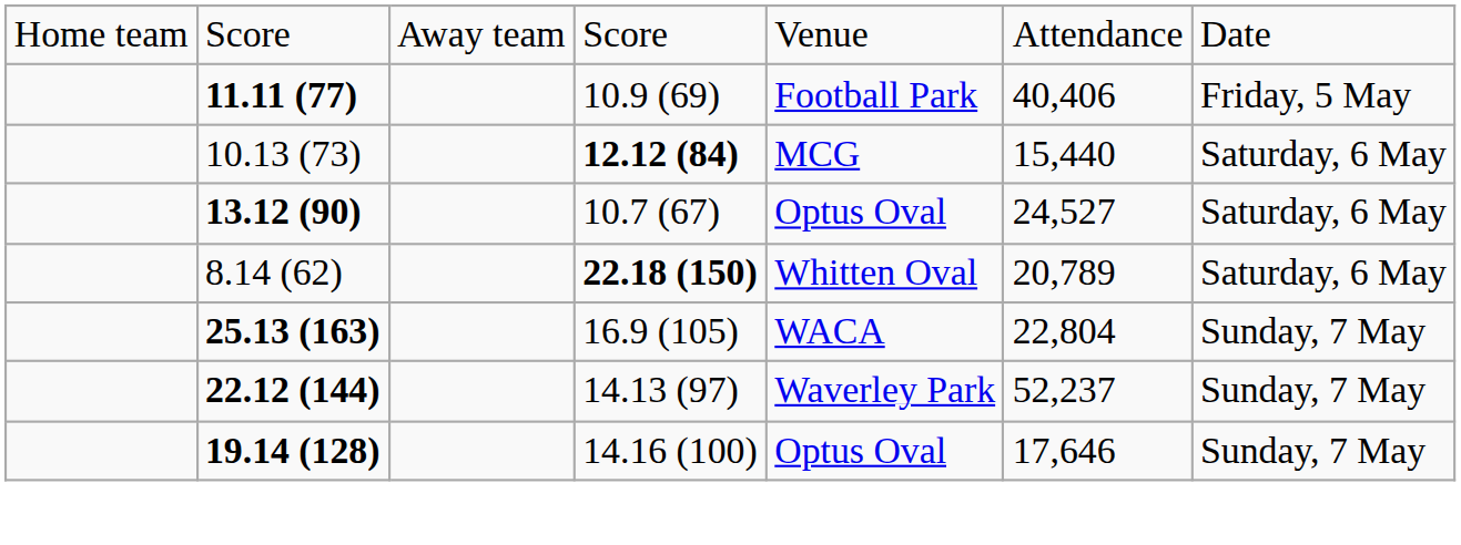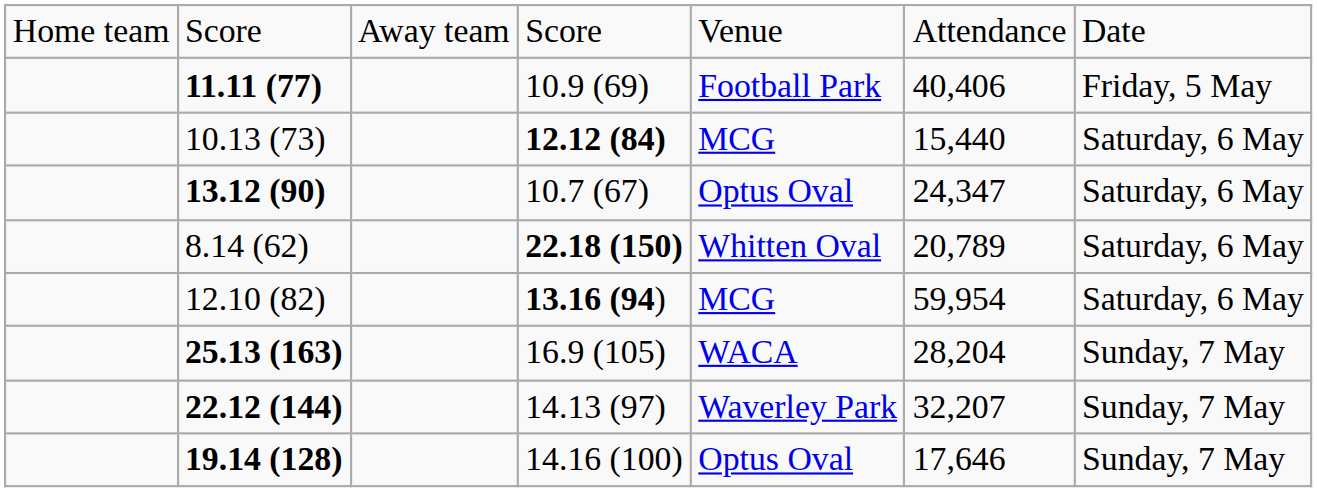13.12 (90) | column 6: 24,527 -> 24,347
+ row: 12.10 (82) | 13.16 (94) | MCG | 59,954 | Saturday, 6 May
25.13 (163) | column 6: 22,804 -> 28,204
22.12 (144) | column 6: 52,237 -> 32,207
